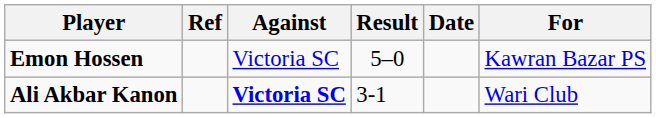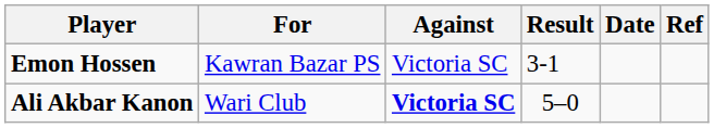columns swapped: For <-> Ref
Emon Hossen | Result: 5–0 -> 3-1
Ali Akbar Kanon | Result: 3-1 -> 5–0
